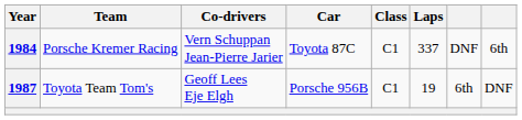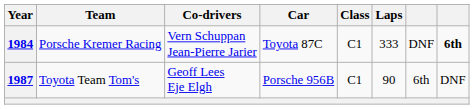1984 | Laps: 337 -> 333
1984 | column 8: normal -> bold
1987 | Laps: 19 -> 90
